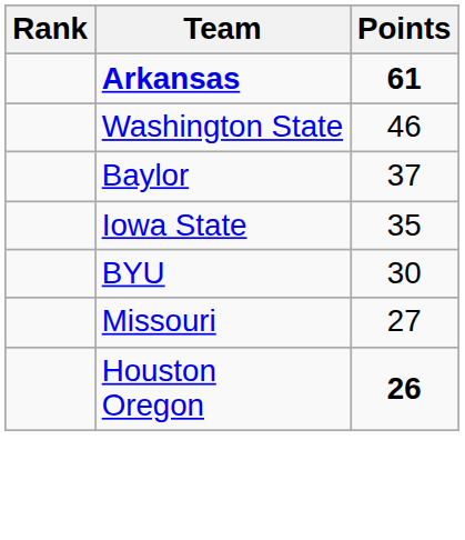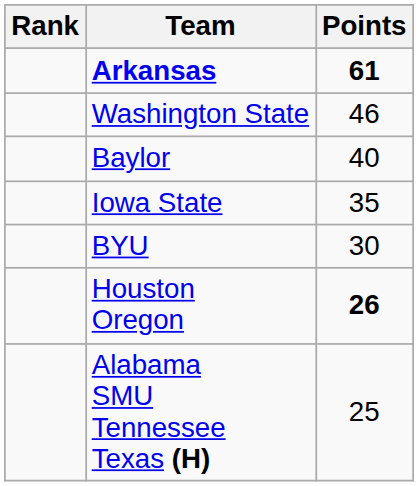Baylor | Points: 37 -> 40
- row: Missouri | 27
+ row: Alabama SMU Tennessee Texas (H) | 25
